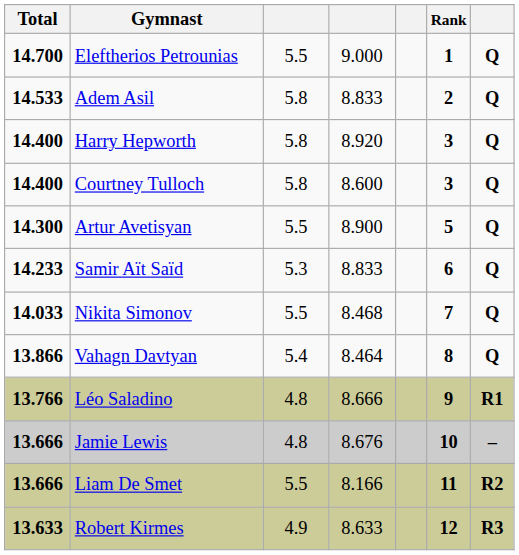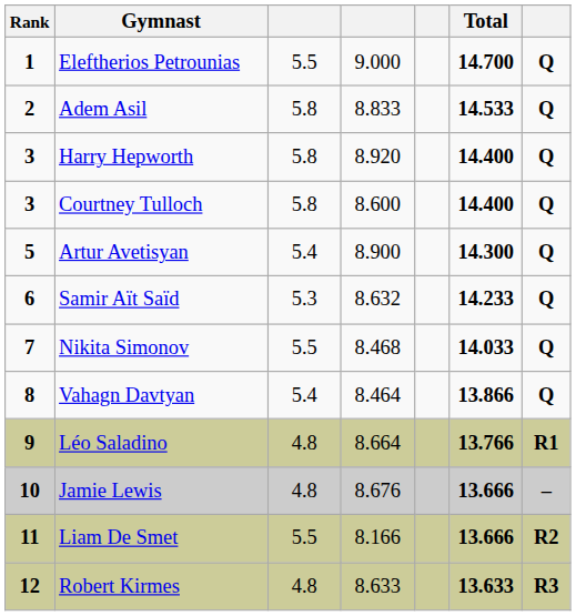columns swapped: Rank <-> Total
Artur Avetisyan | column 3: 5.5 -> 5.4
Samir Aït Saïd | column 4: 8.833 -> 8.632
Léo Saladino | column 4: 8.666 -> 8.664
Robert Kirmes | column 3: 4.9 -> 4.8
